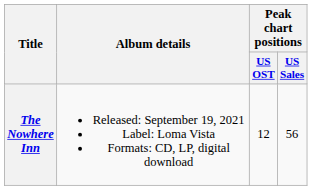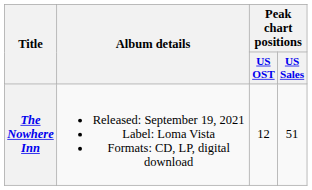The Nowhere Inn | Peak chart positions / US Sales: 56 -> 51
